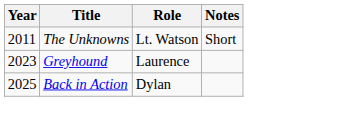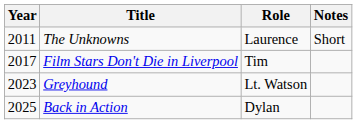The Unknowns | Role: Lt. Watson -> Laurence
+ row: 2017 | Film Stars Don't Die in Liverpool | Tim
Greyhound | Role: Laurence -> Lt. Watson
